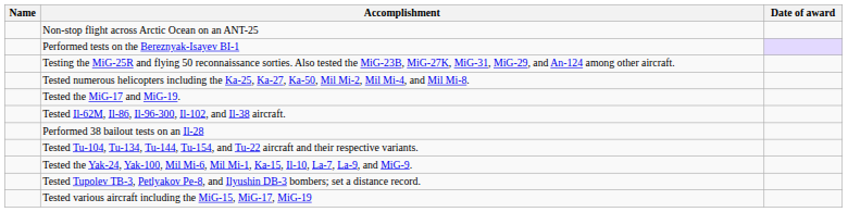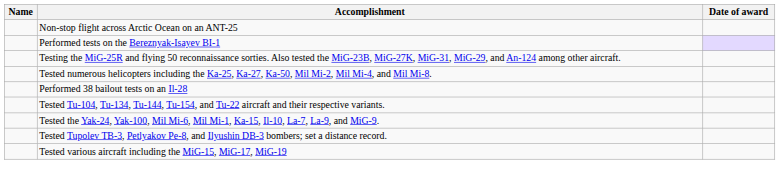- row: Tested the MiG-17 and MiG-19.
- row: Tested Il-62M, Il-86, Il-96-300, Il-102, and Il-38 aircraft.
